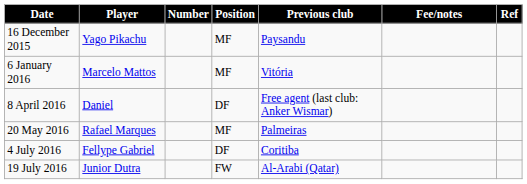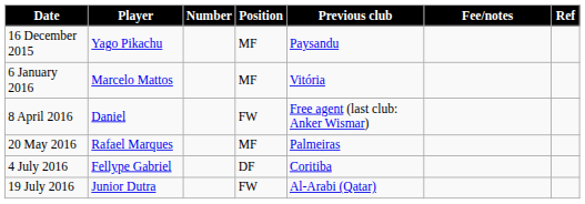8 April 2016 | Position: DF -> FW
